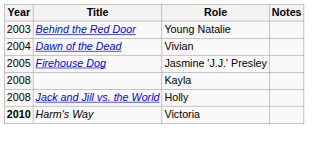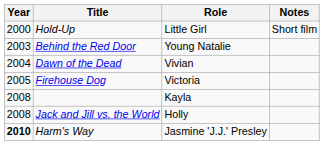+ row: 2000 | Hold-Up | Little Girl | Short film
Firehouse Dog | Role: Jasmine 'J.J.' Presley -> Victoria
Harm's Way | Role: Victoria -> Jasmine 'J.J.' Presley
